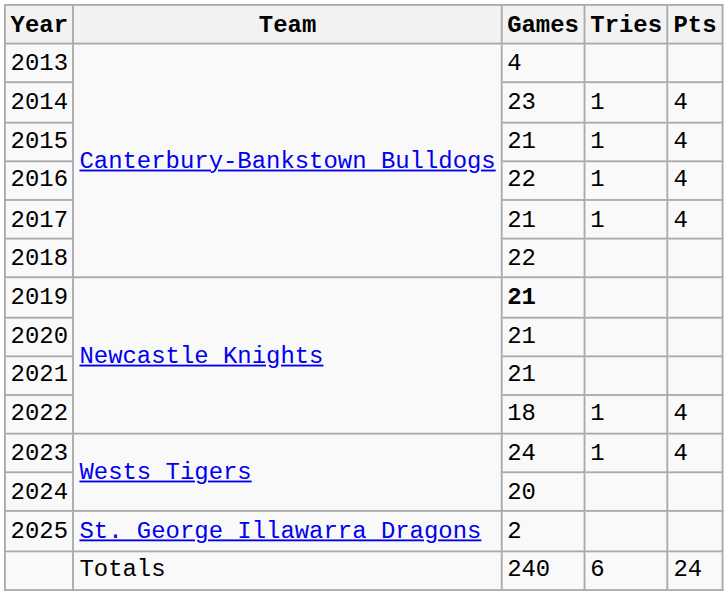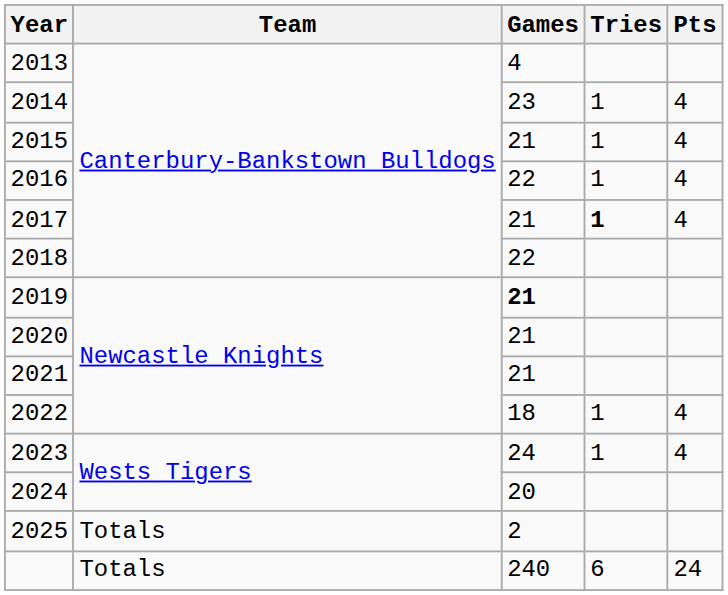2017 | Tries: normal -> bold
2025 | Team: St. George Illawarra Dragons -> Totals
